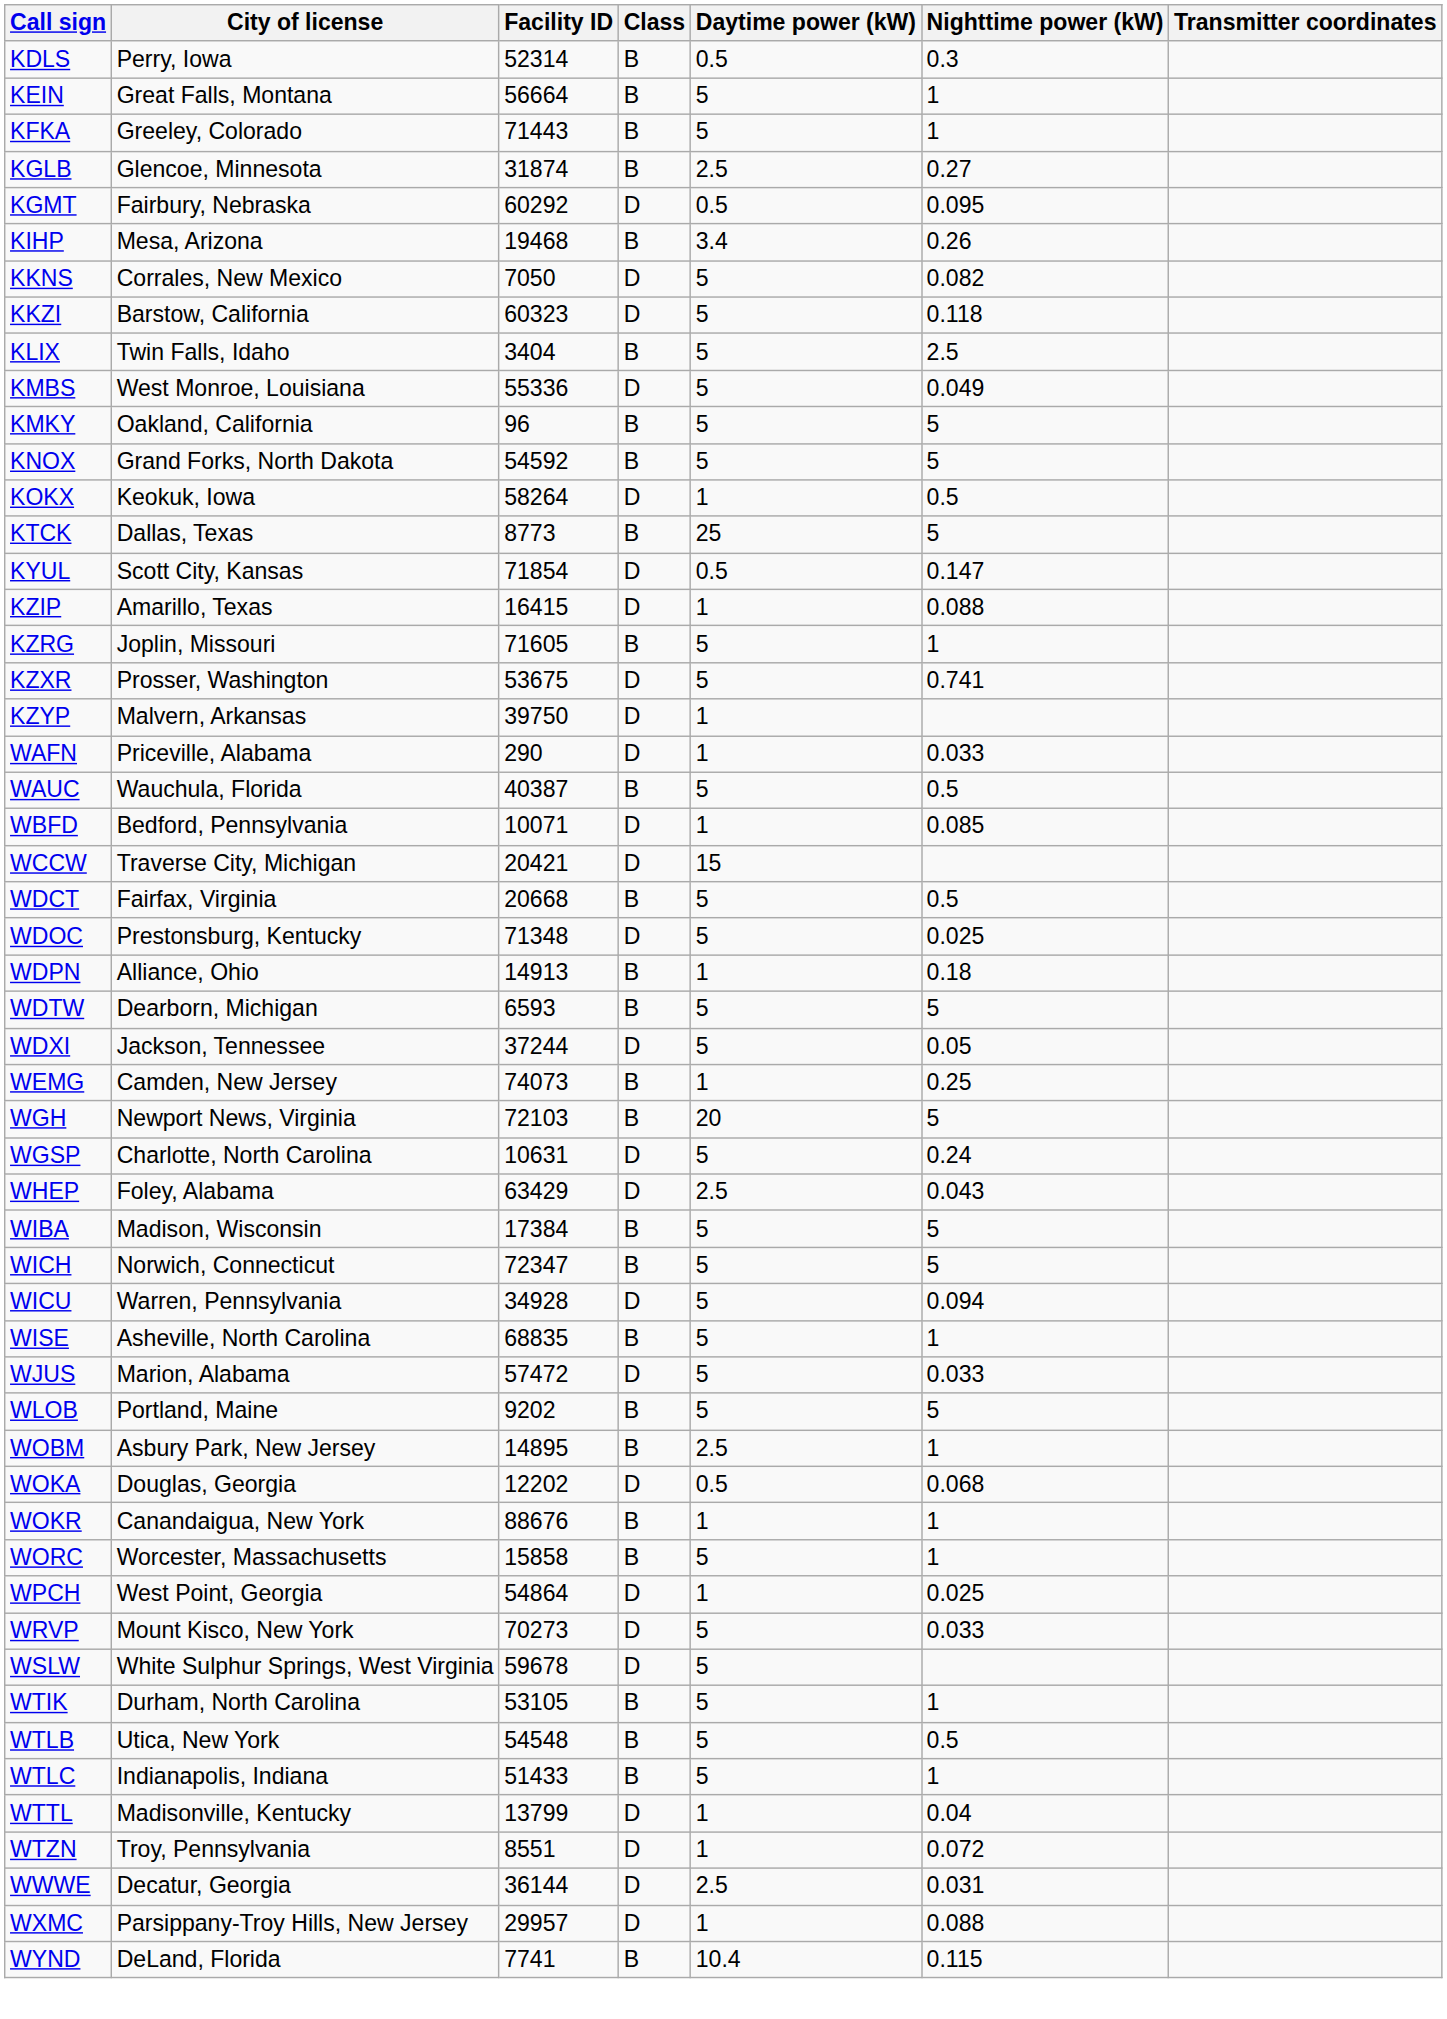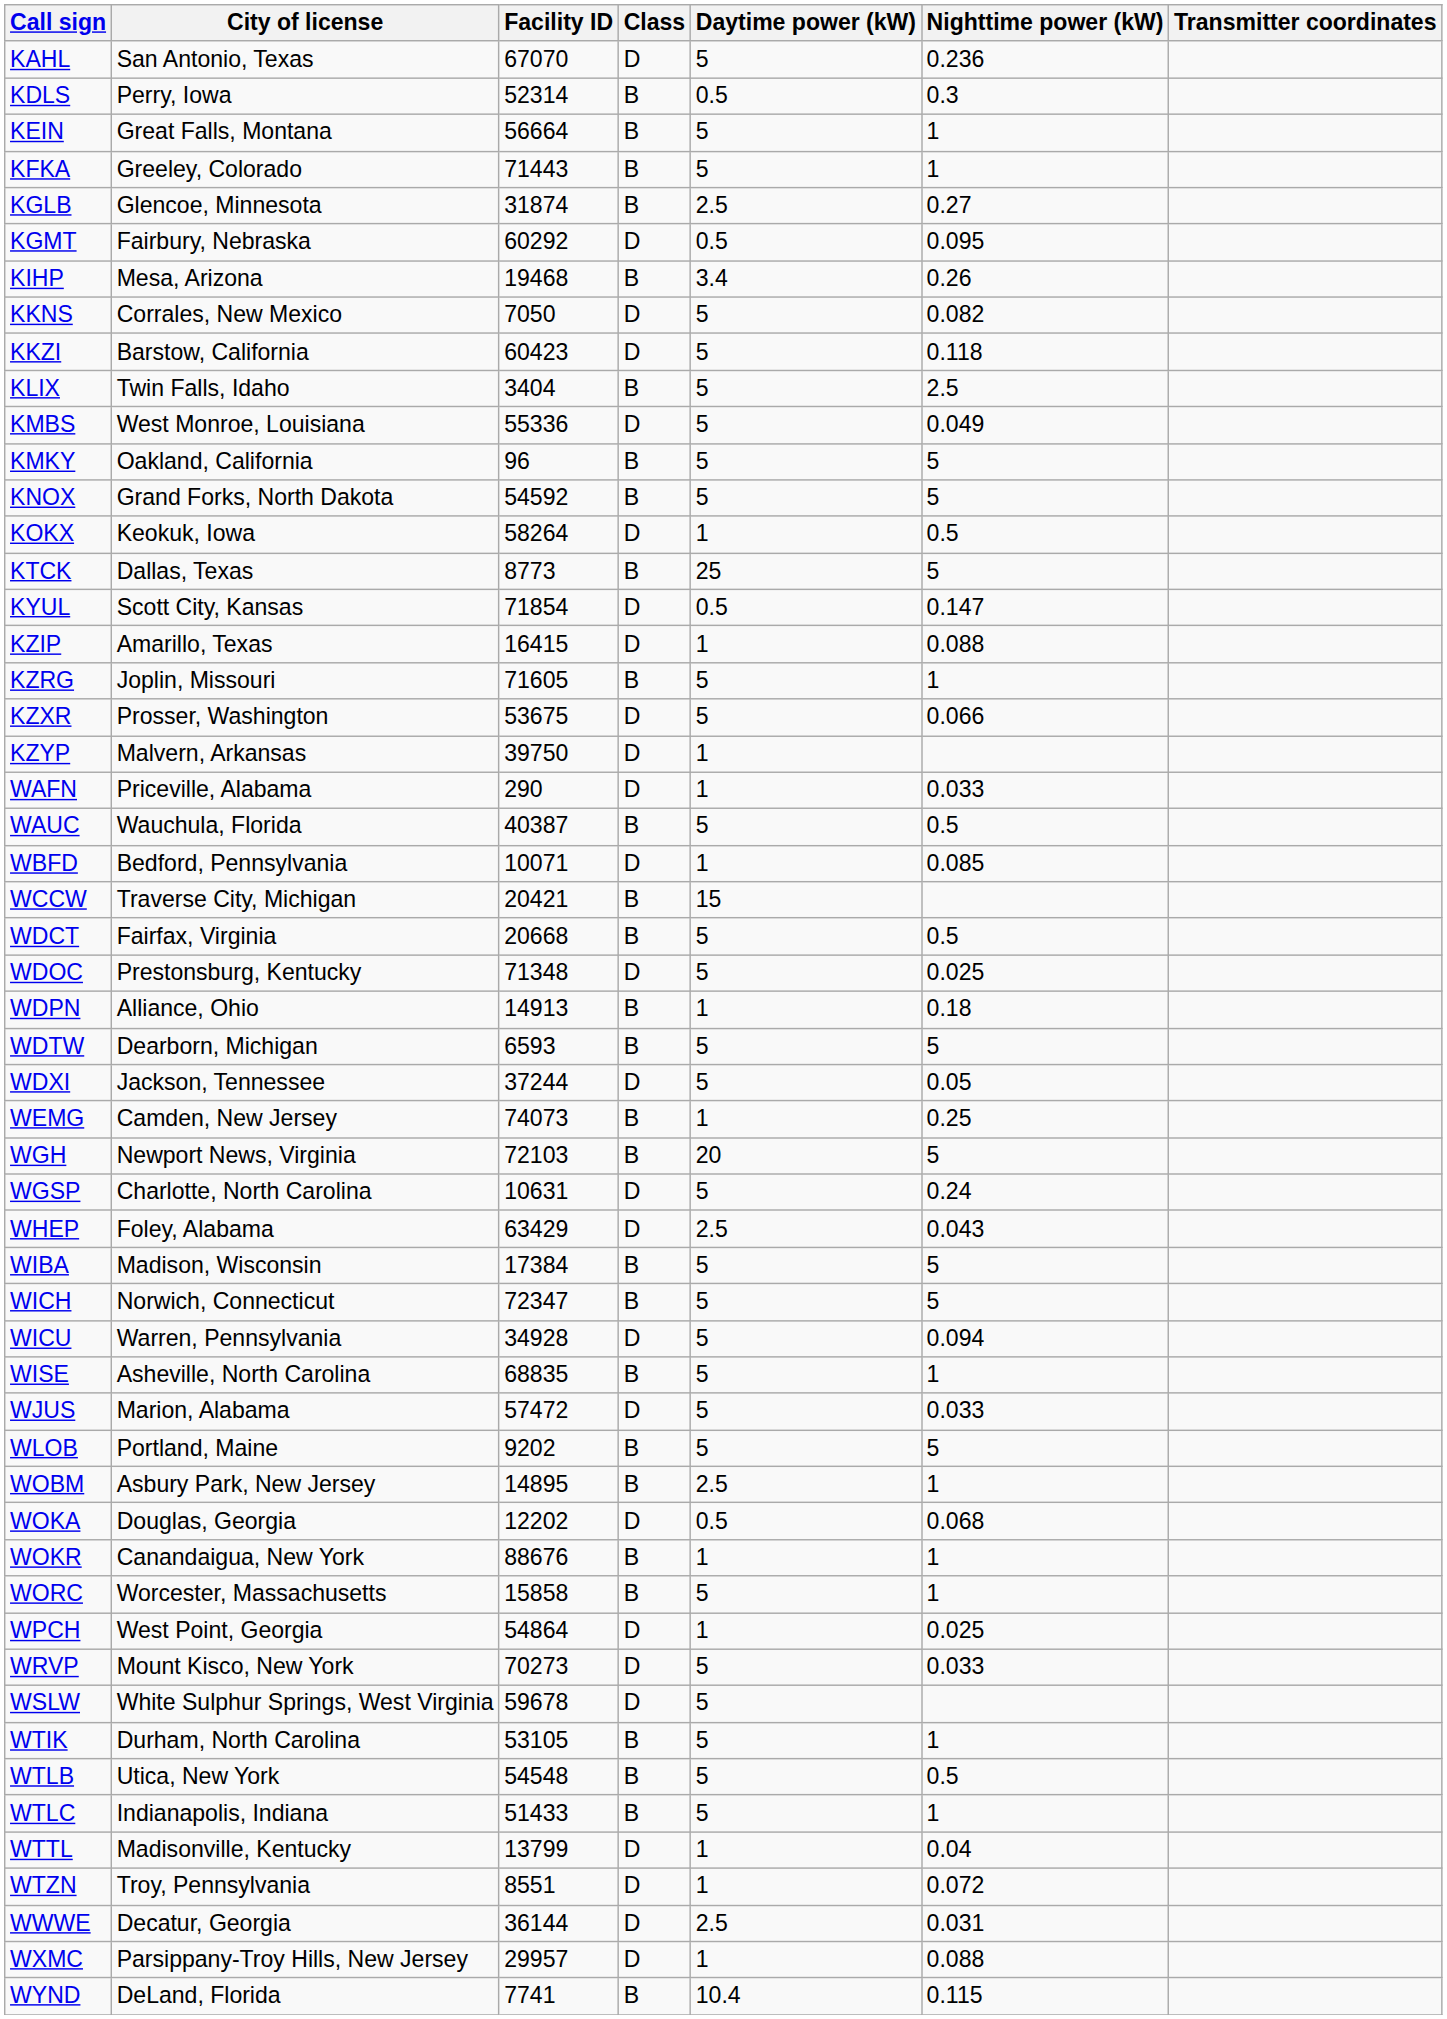+ row: KAHL | San Antonio, Texas | 67070 | D | 5 | 0.236
KKZI | Facility ID: 60323 -> 60423
KZXR | Nighttime power (kW): 0.741 -> 0.066
WCCW | Class: D -> B
